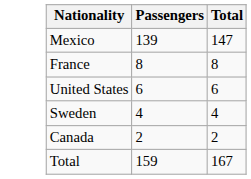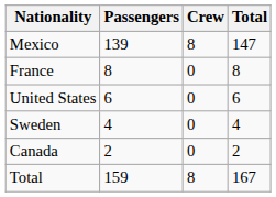+ column: Crew | 8 | 0 | 0 | 0 | 0 | 8
